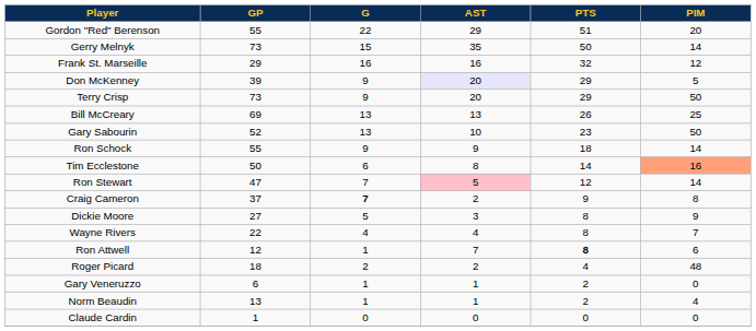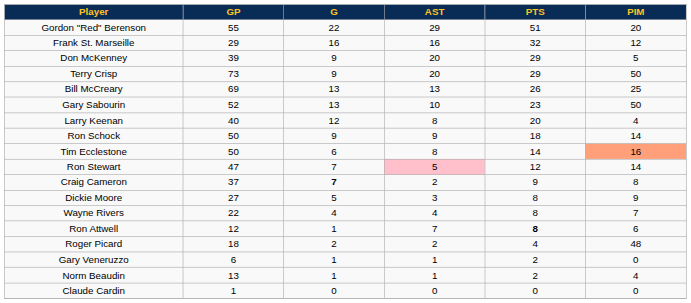- row: Gerry Melnyk | 73 | 15 | 35 | 50 | 14
Don McKenney | AST: lavender background -> no background
+ row: Larry Keenan | 40 | 12 | 8 | 20 | 4
Ron Schock | GP: 55 -> 50
